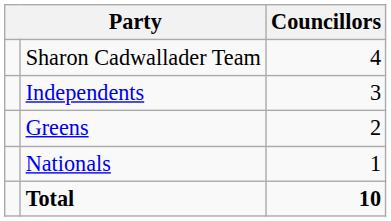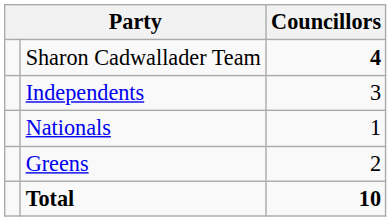Sharon Cadwallader Team | Councillors: normal -> bold
rows swapped: Greens <-> Nationals
